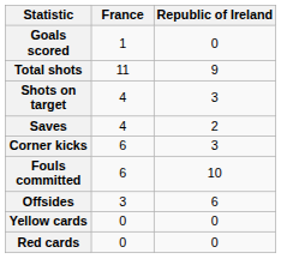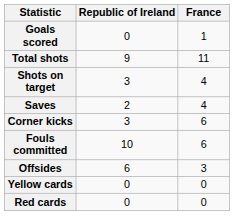columns swapped: Republic of Ireland <-> France
